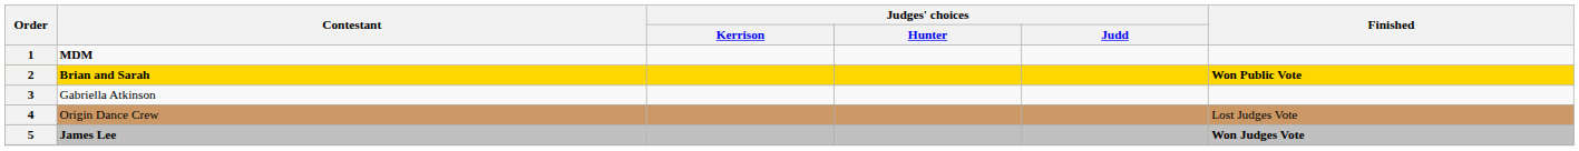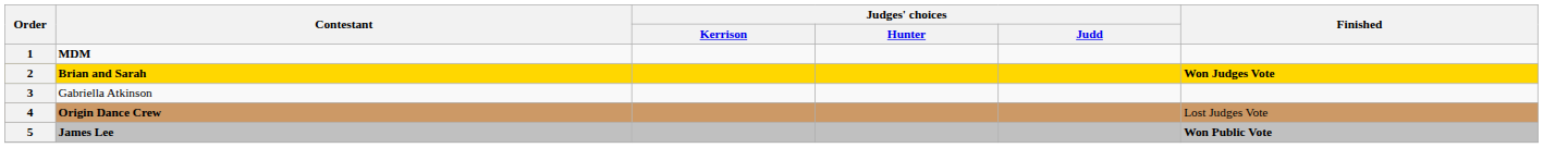2 | Finished: Won Public Vote -> Won Judges Vote
4 | Contestant: normal -> bold
5 | Finished: Won Judges Vote -> Won Public Vote
